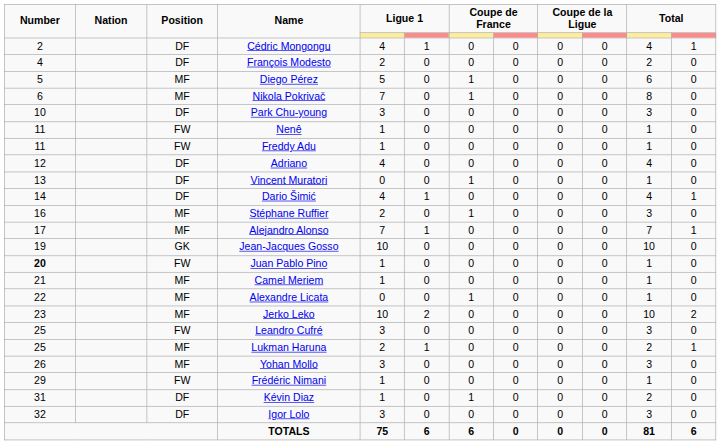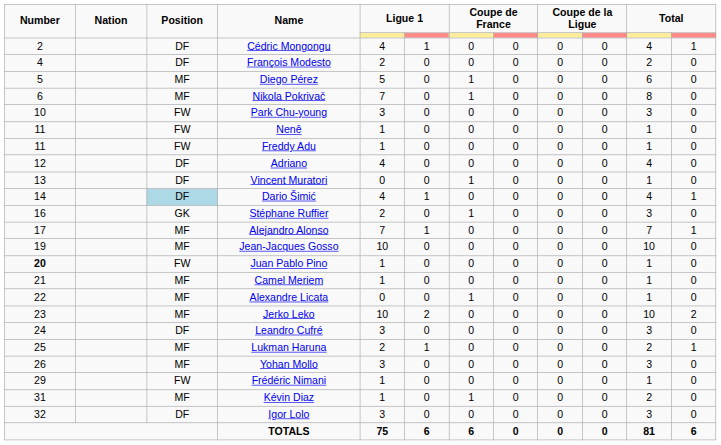Park Chu-young | Position: DF -> FW
Dario Šimić | Position: no background -> lightblue background
Stéphane Ruffier | Position: MF -> GK
Jean-Jacques Gosso | Position: GK -> MF
Leandro Cufré | Number: 25 -> 24
Leandro Cufré | Position: FW -> DF
Kévin Diaz | Position: DF -> MF
